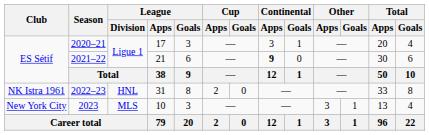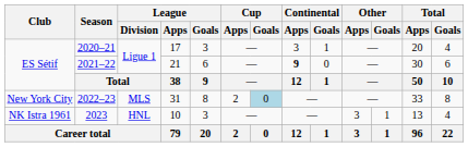2022–23 | Club: NK Istra 1961 -> New York City
2022–23 | League / Division: HNL -> MLS
2022–23 | Cup / Goals: no background -> lightblue background
2023 | Club: New York City -> NK Istra 1961
2023 | League / Division: MLS -> HNL
